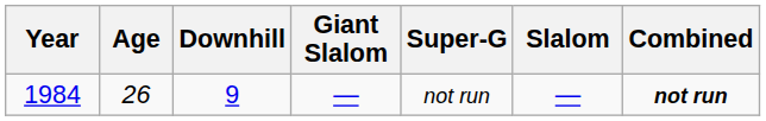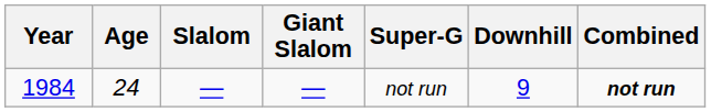columns swapped: Slalom <-> Downhill
1984 | Age: 26 -> 24
